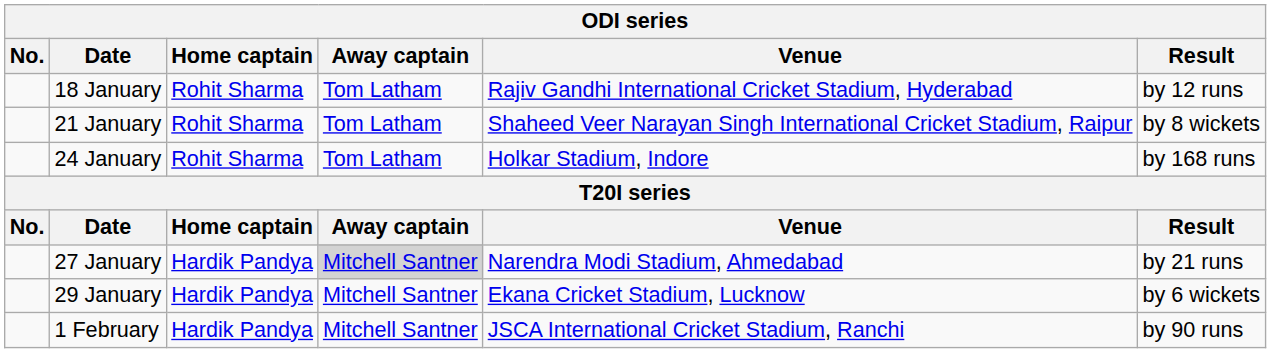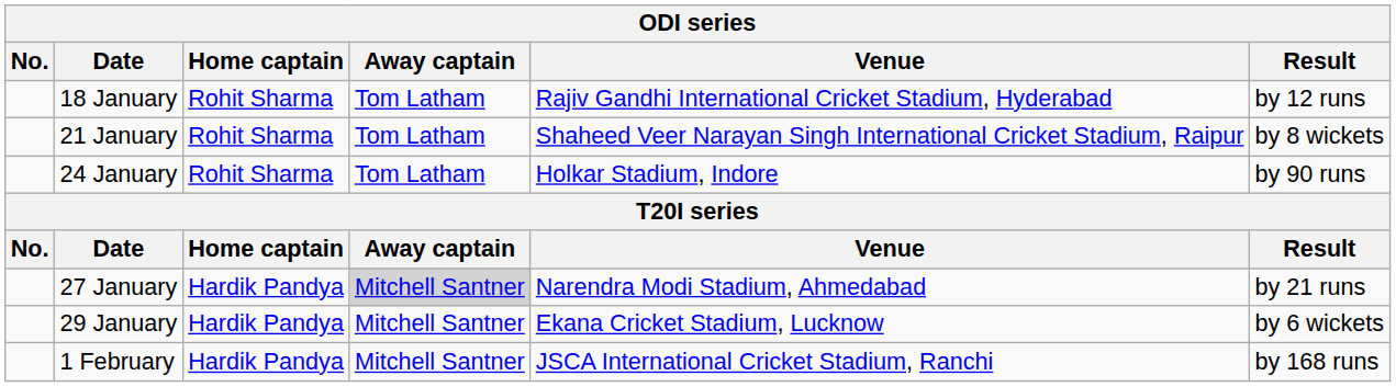24 January | Result: by 168 runs -> by 90 runs
1 February | Result: by 90 runs -> by 168 runs
